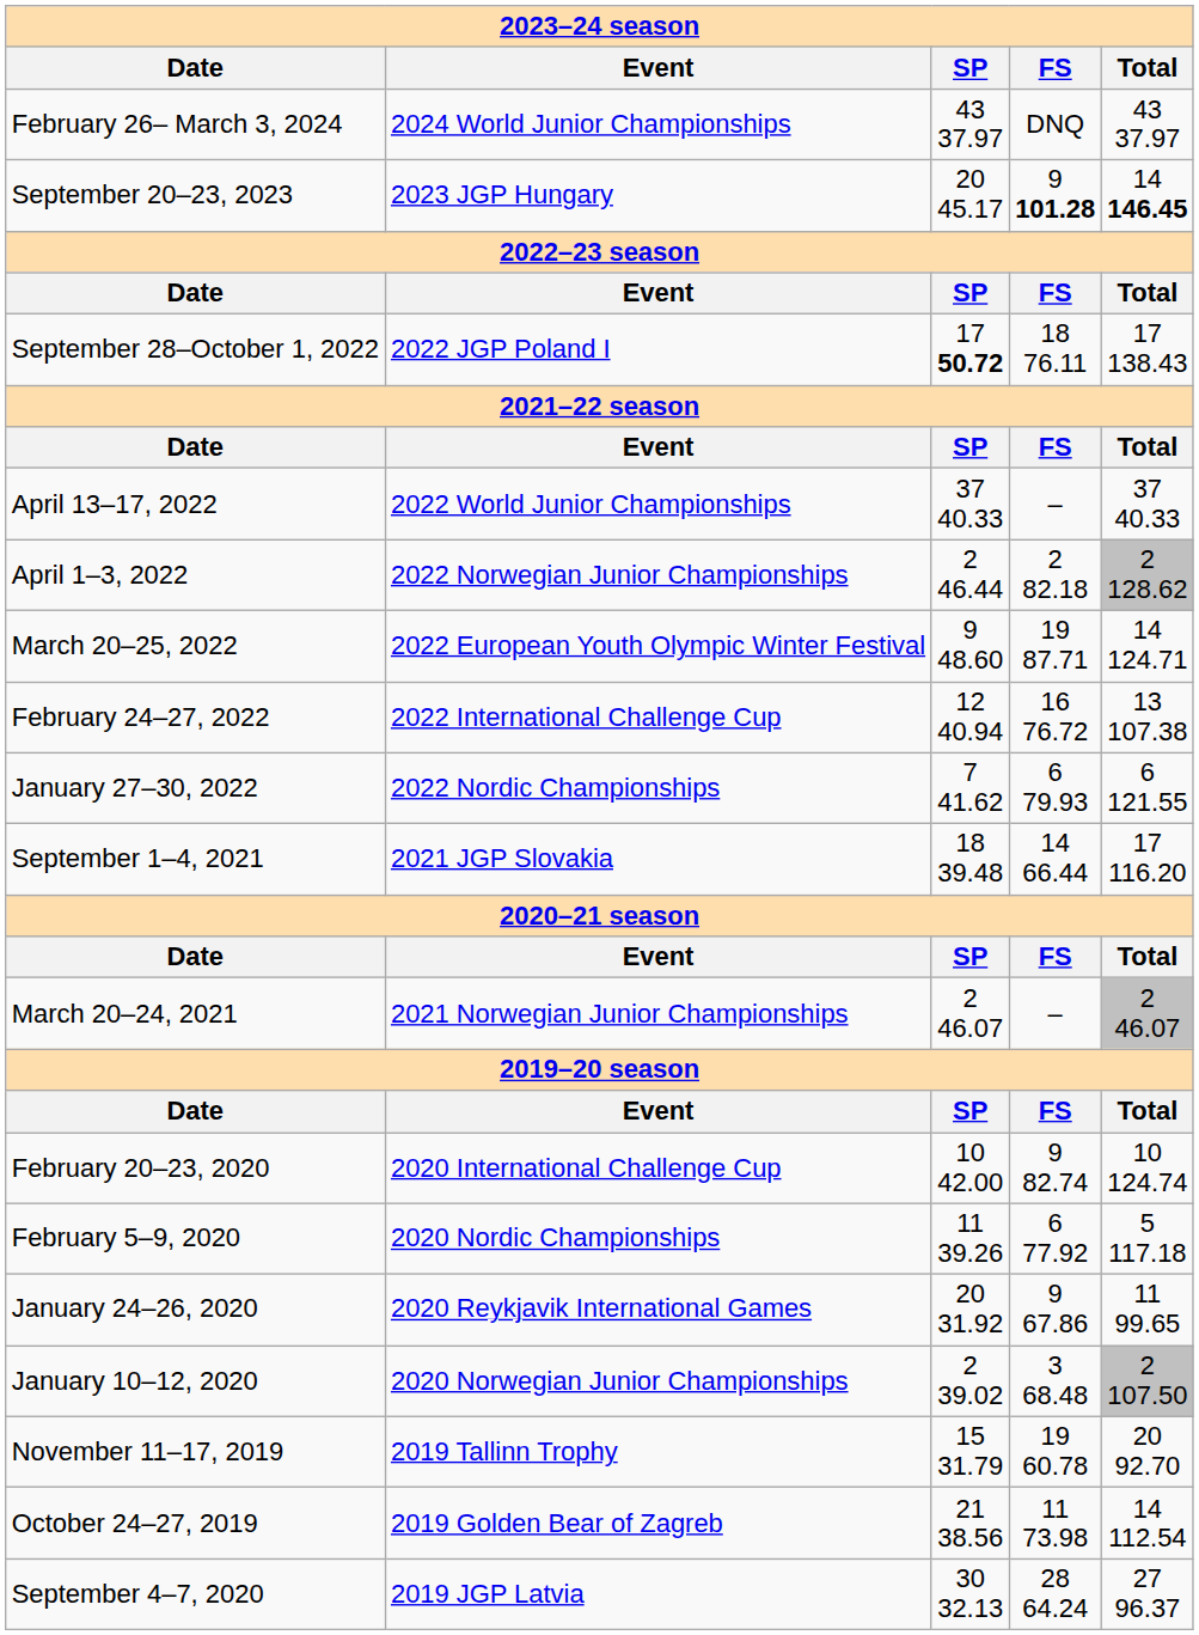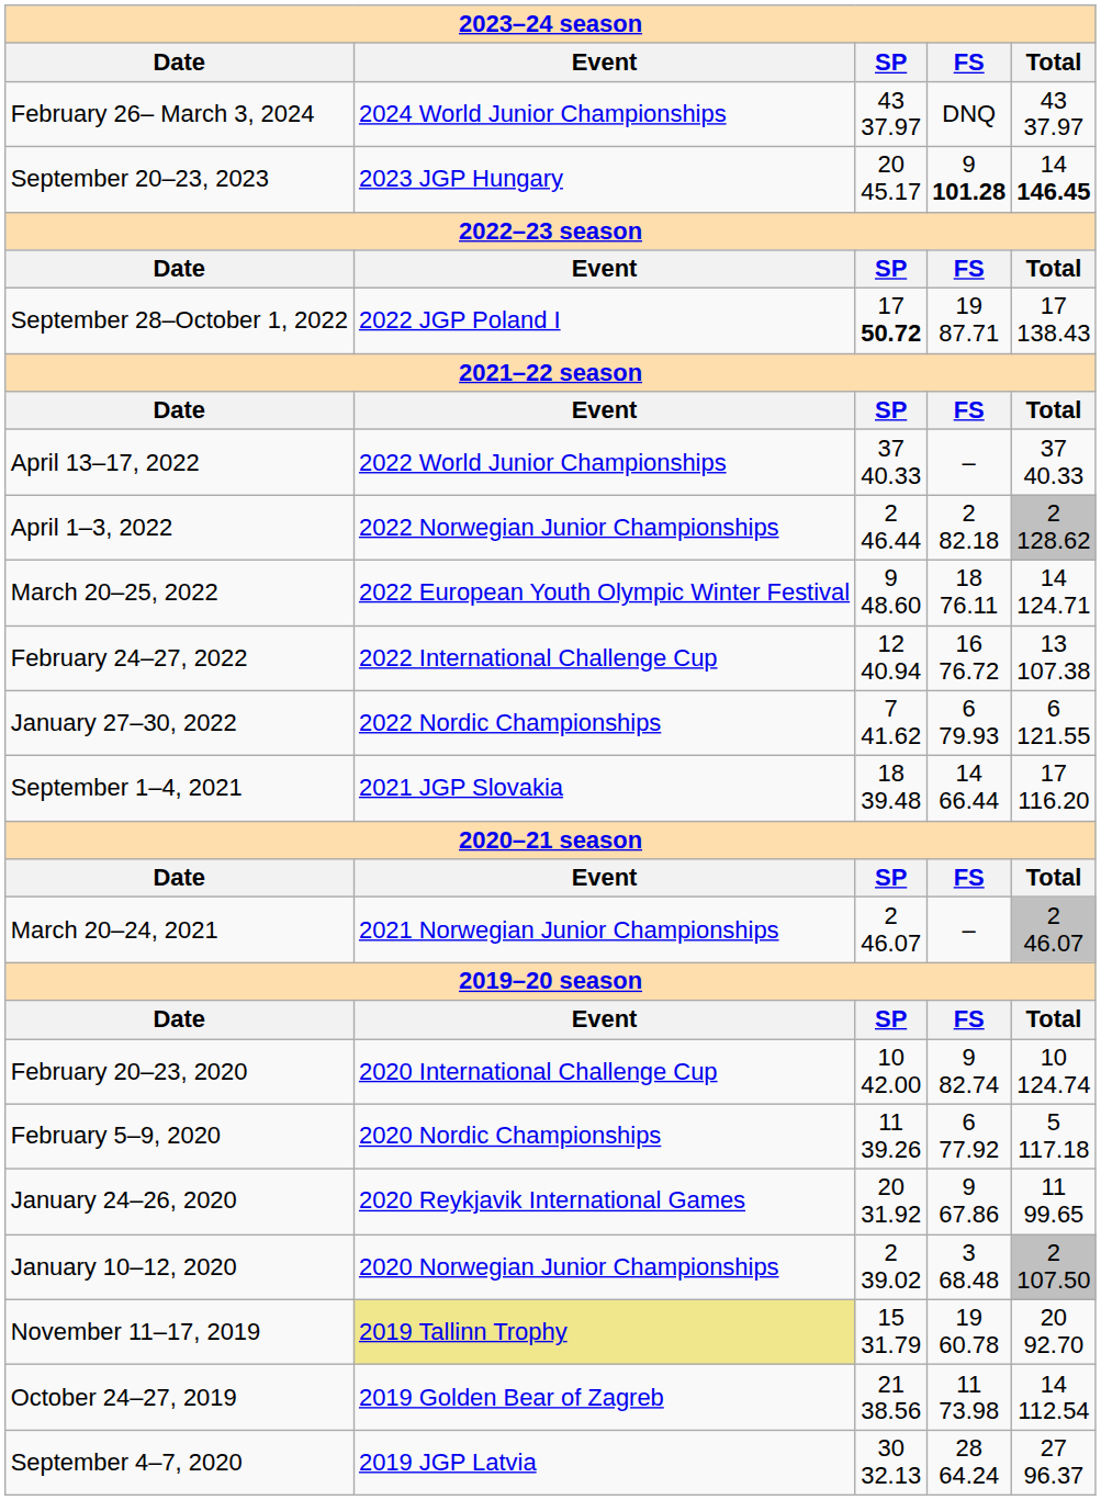September 28–October 1, 2022 | FS: 18 76.11 -> 19 87.71
March 20–25, 2022 | FS: 19 87.71 -> 18 76.11
November 11–17, 2019 | Event: no background -> khaki background
